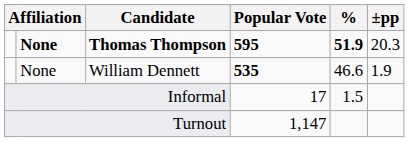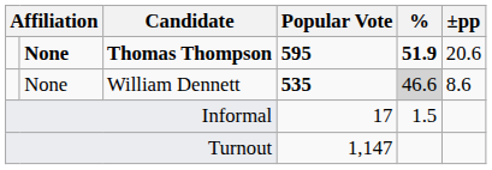Thomas Thompson | ±pp: 20.3 -> 20.6
William Dennett | %: no background -> lightgrey background
William Dennett | ±pp: 1.9 -> 8.6
